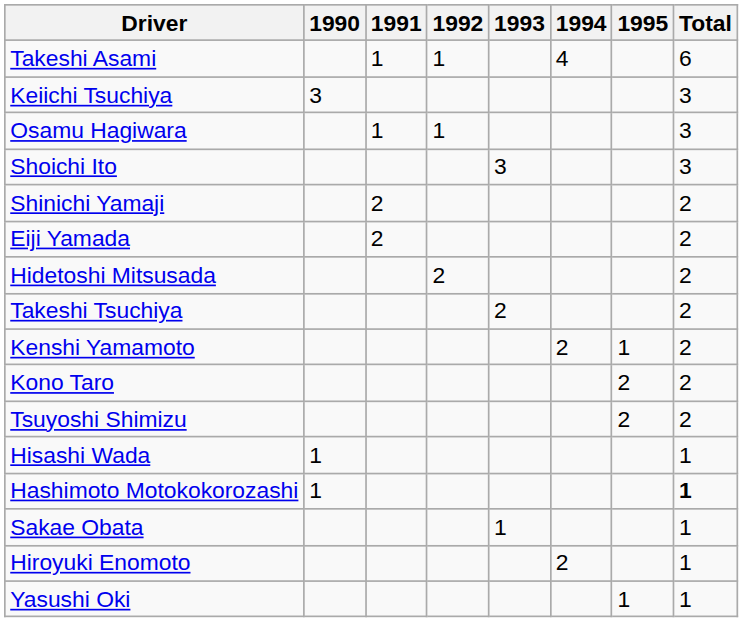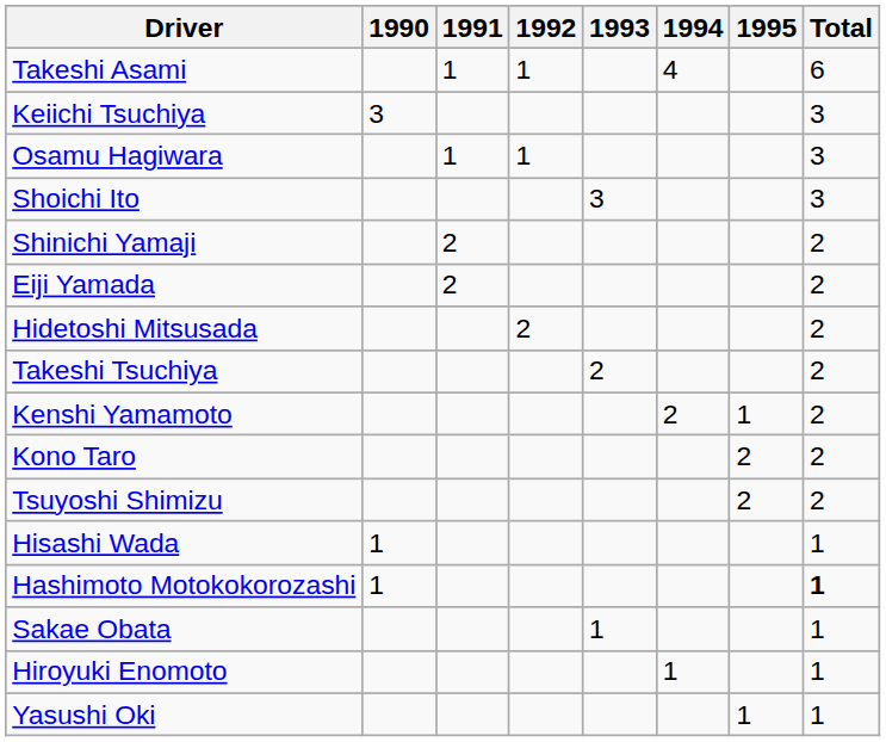Hiroyuki Enomoto | 1994: 2 -> 1
